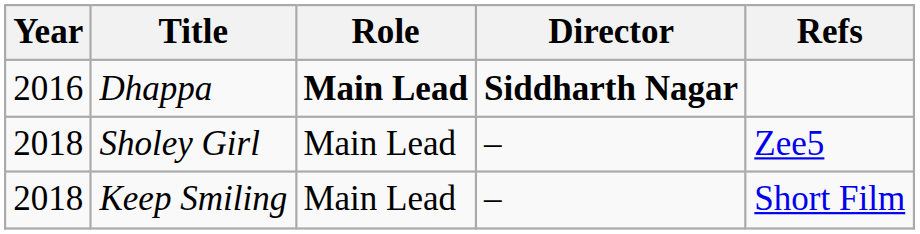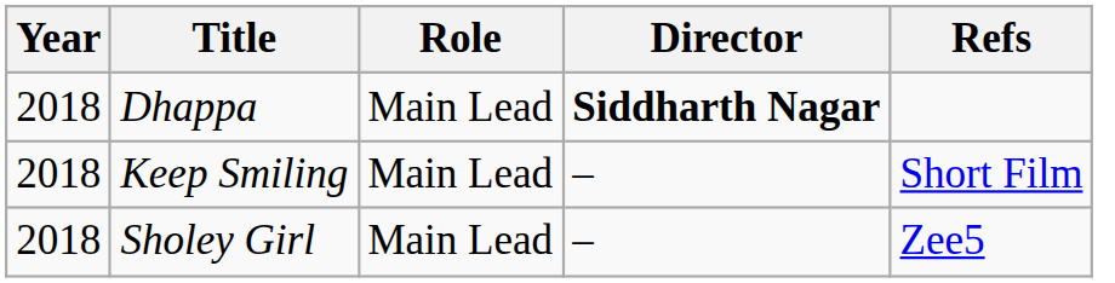Dhappa | Year: 2016 -> 2018
Dhappa | Role: bold -> normal
rows swapped: Sholey Girl <-> Keep Smiling
